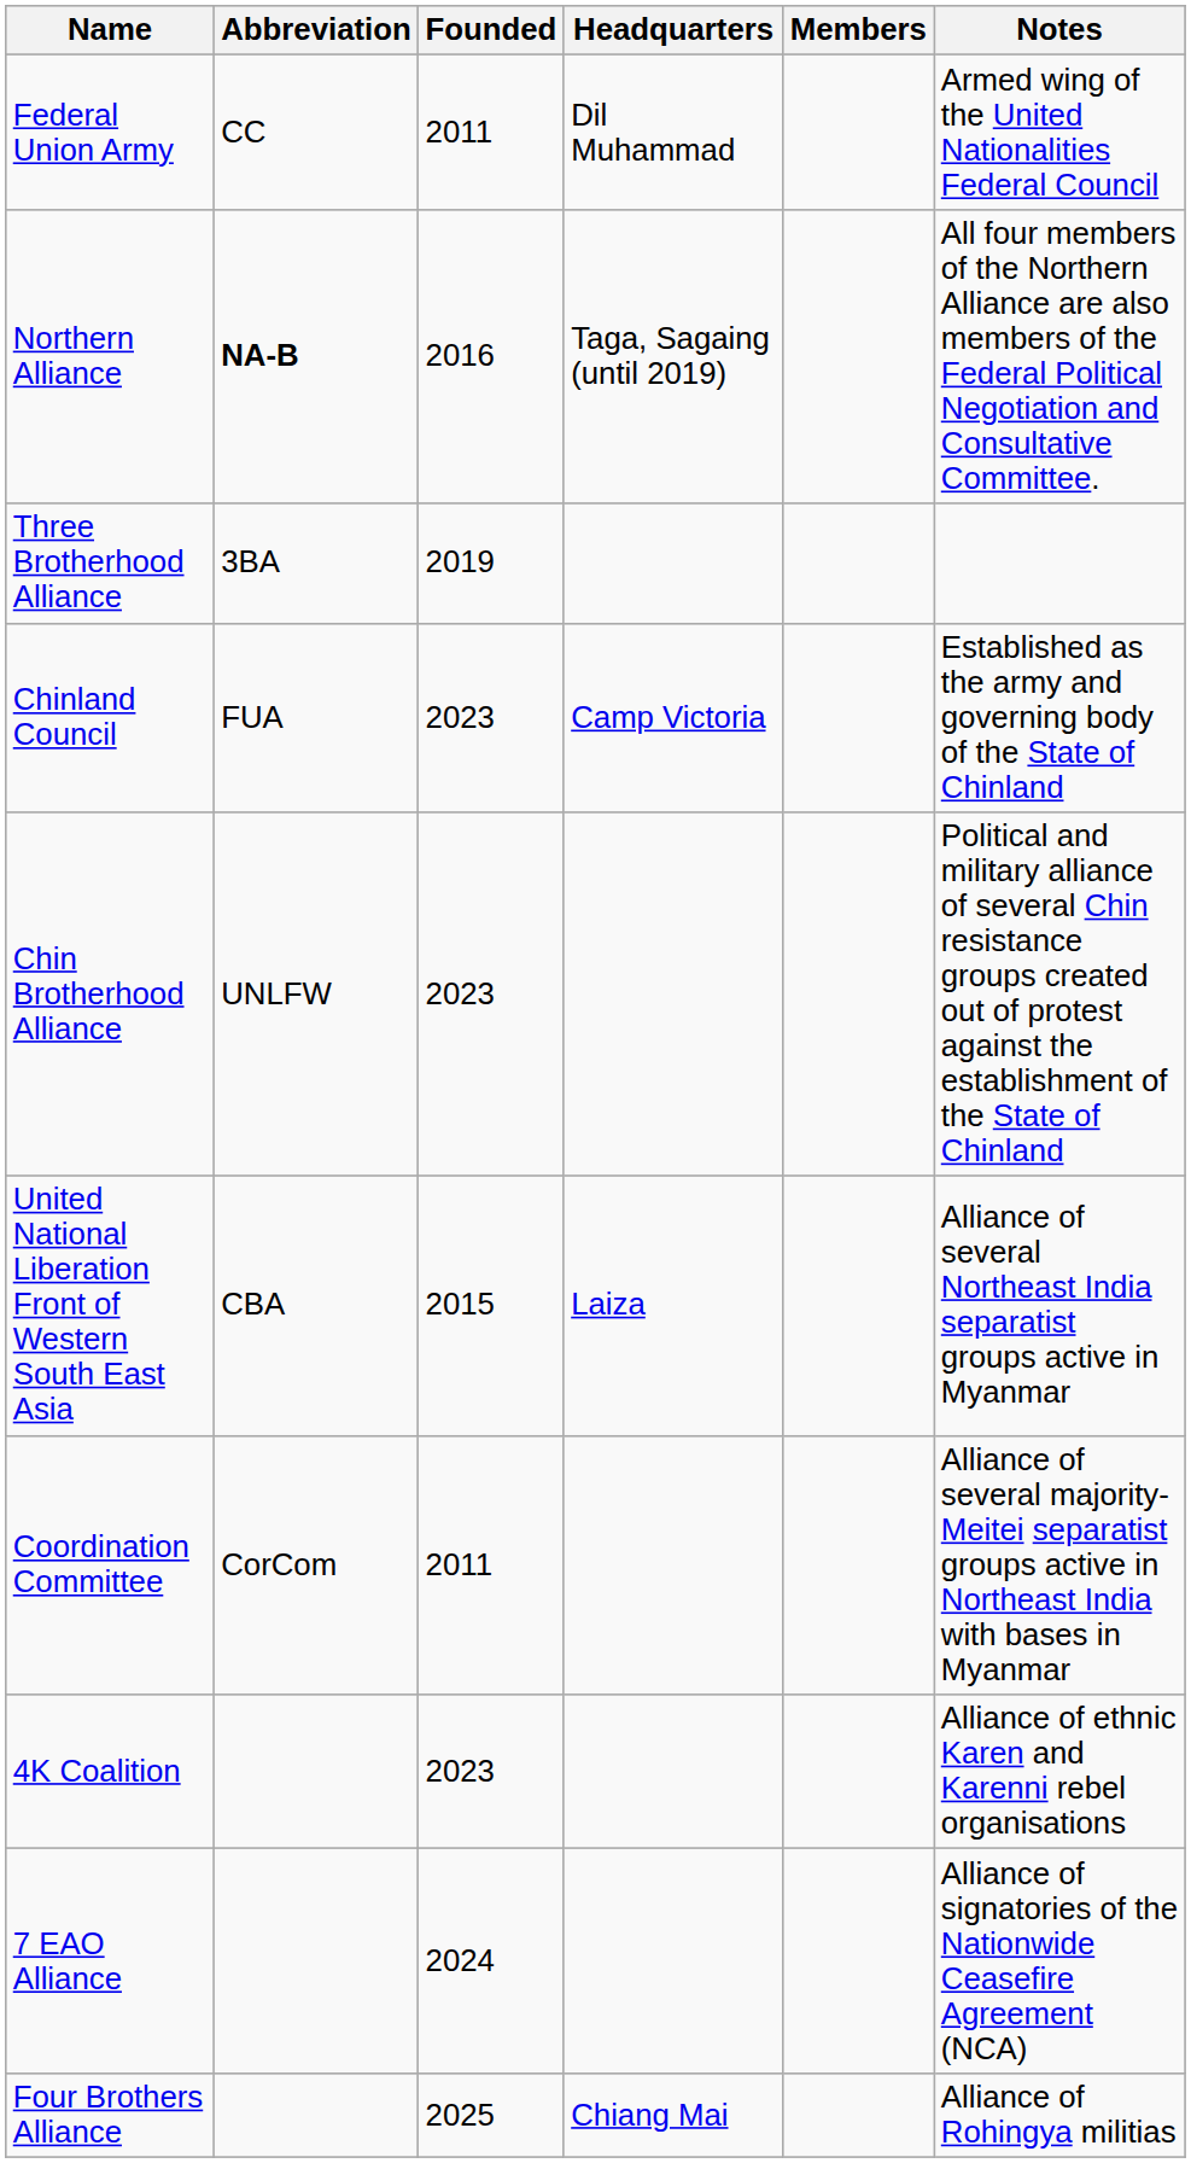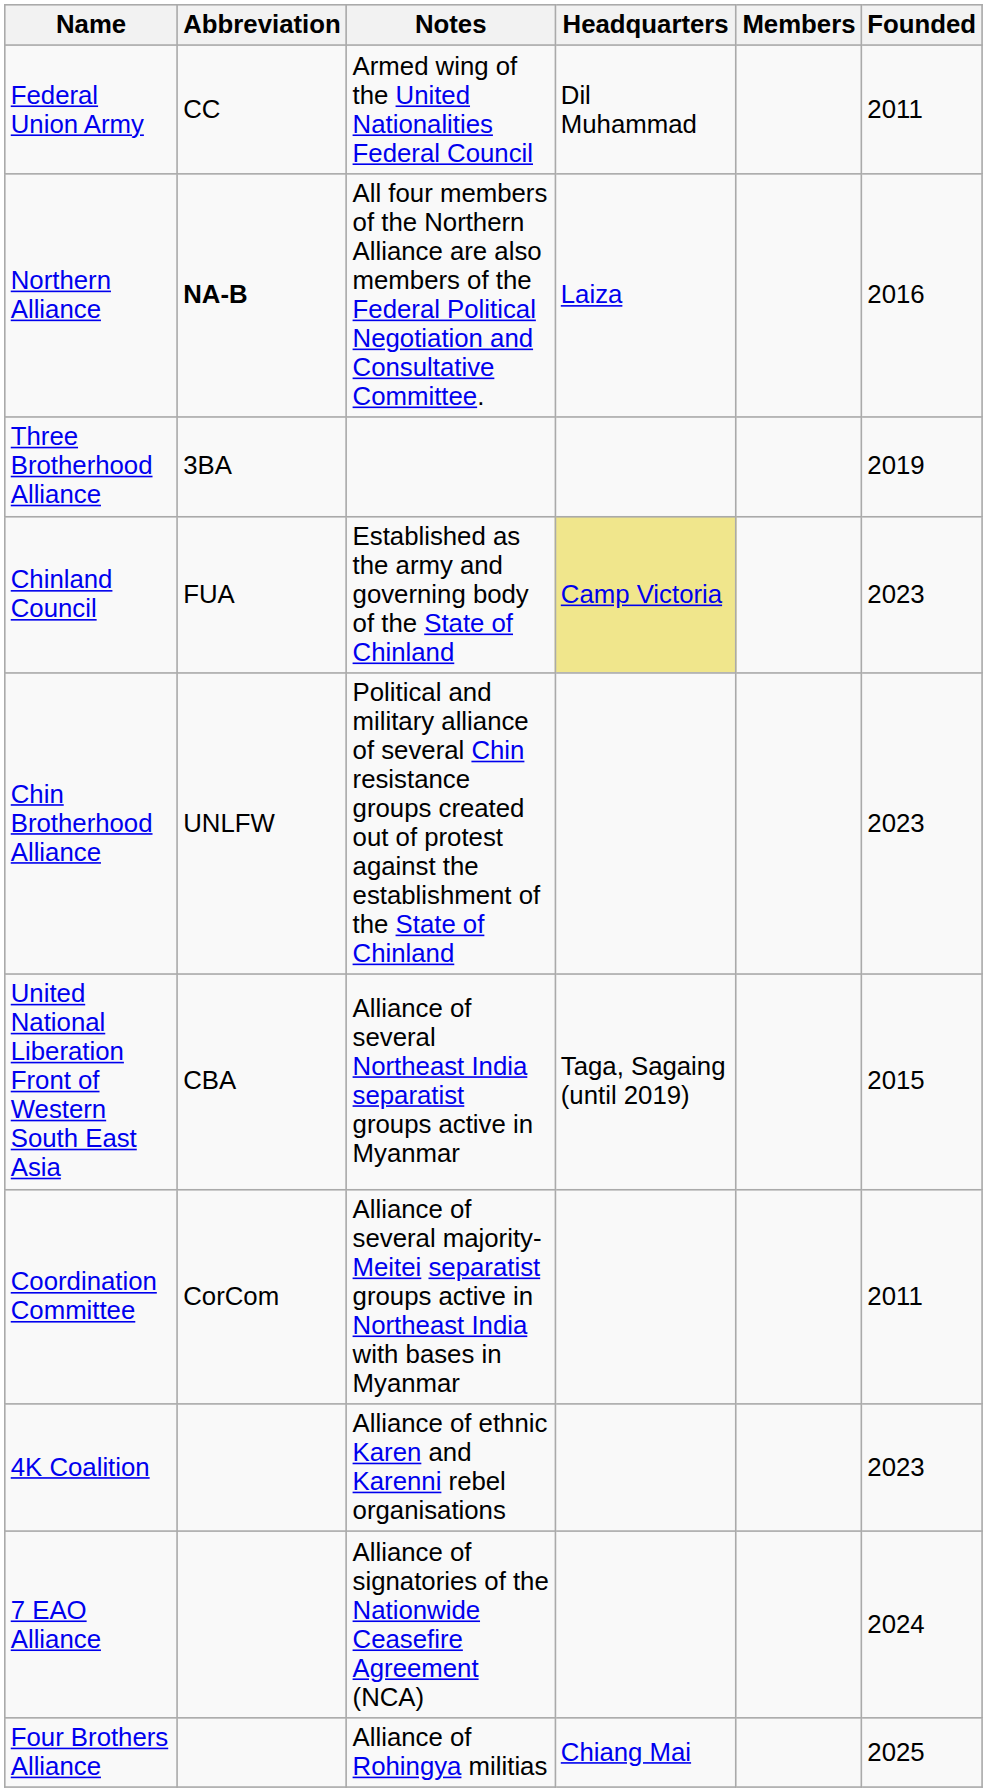columns swapped: Founded <-> Notes
Northern Alliance | Headquarters: Taga, Sagaing (until 2019) -> Laiza
Chinland Council | Headquarters: no background -> khaki background
United National Liberation Front of Western South East Asia | Headquarters: Laiza -> Taga, Sagaing (until 2019)
